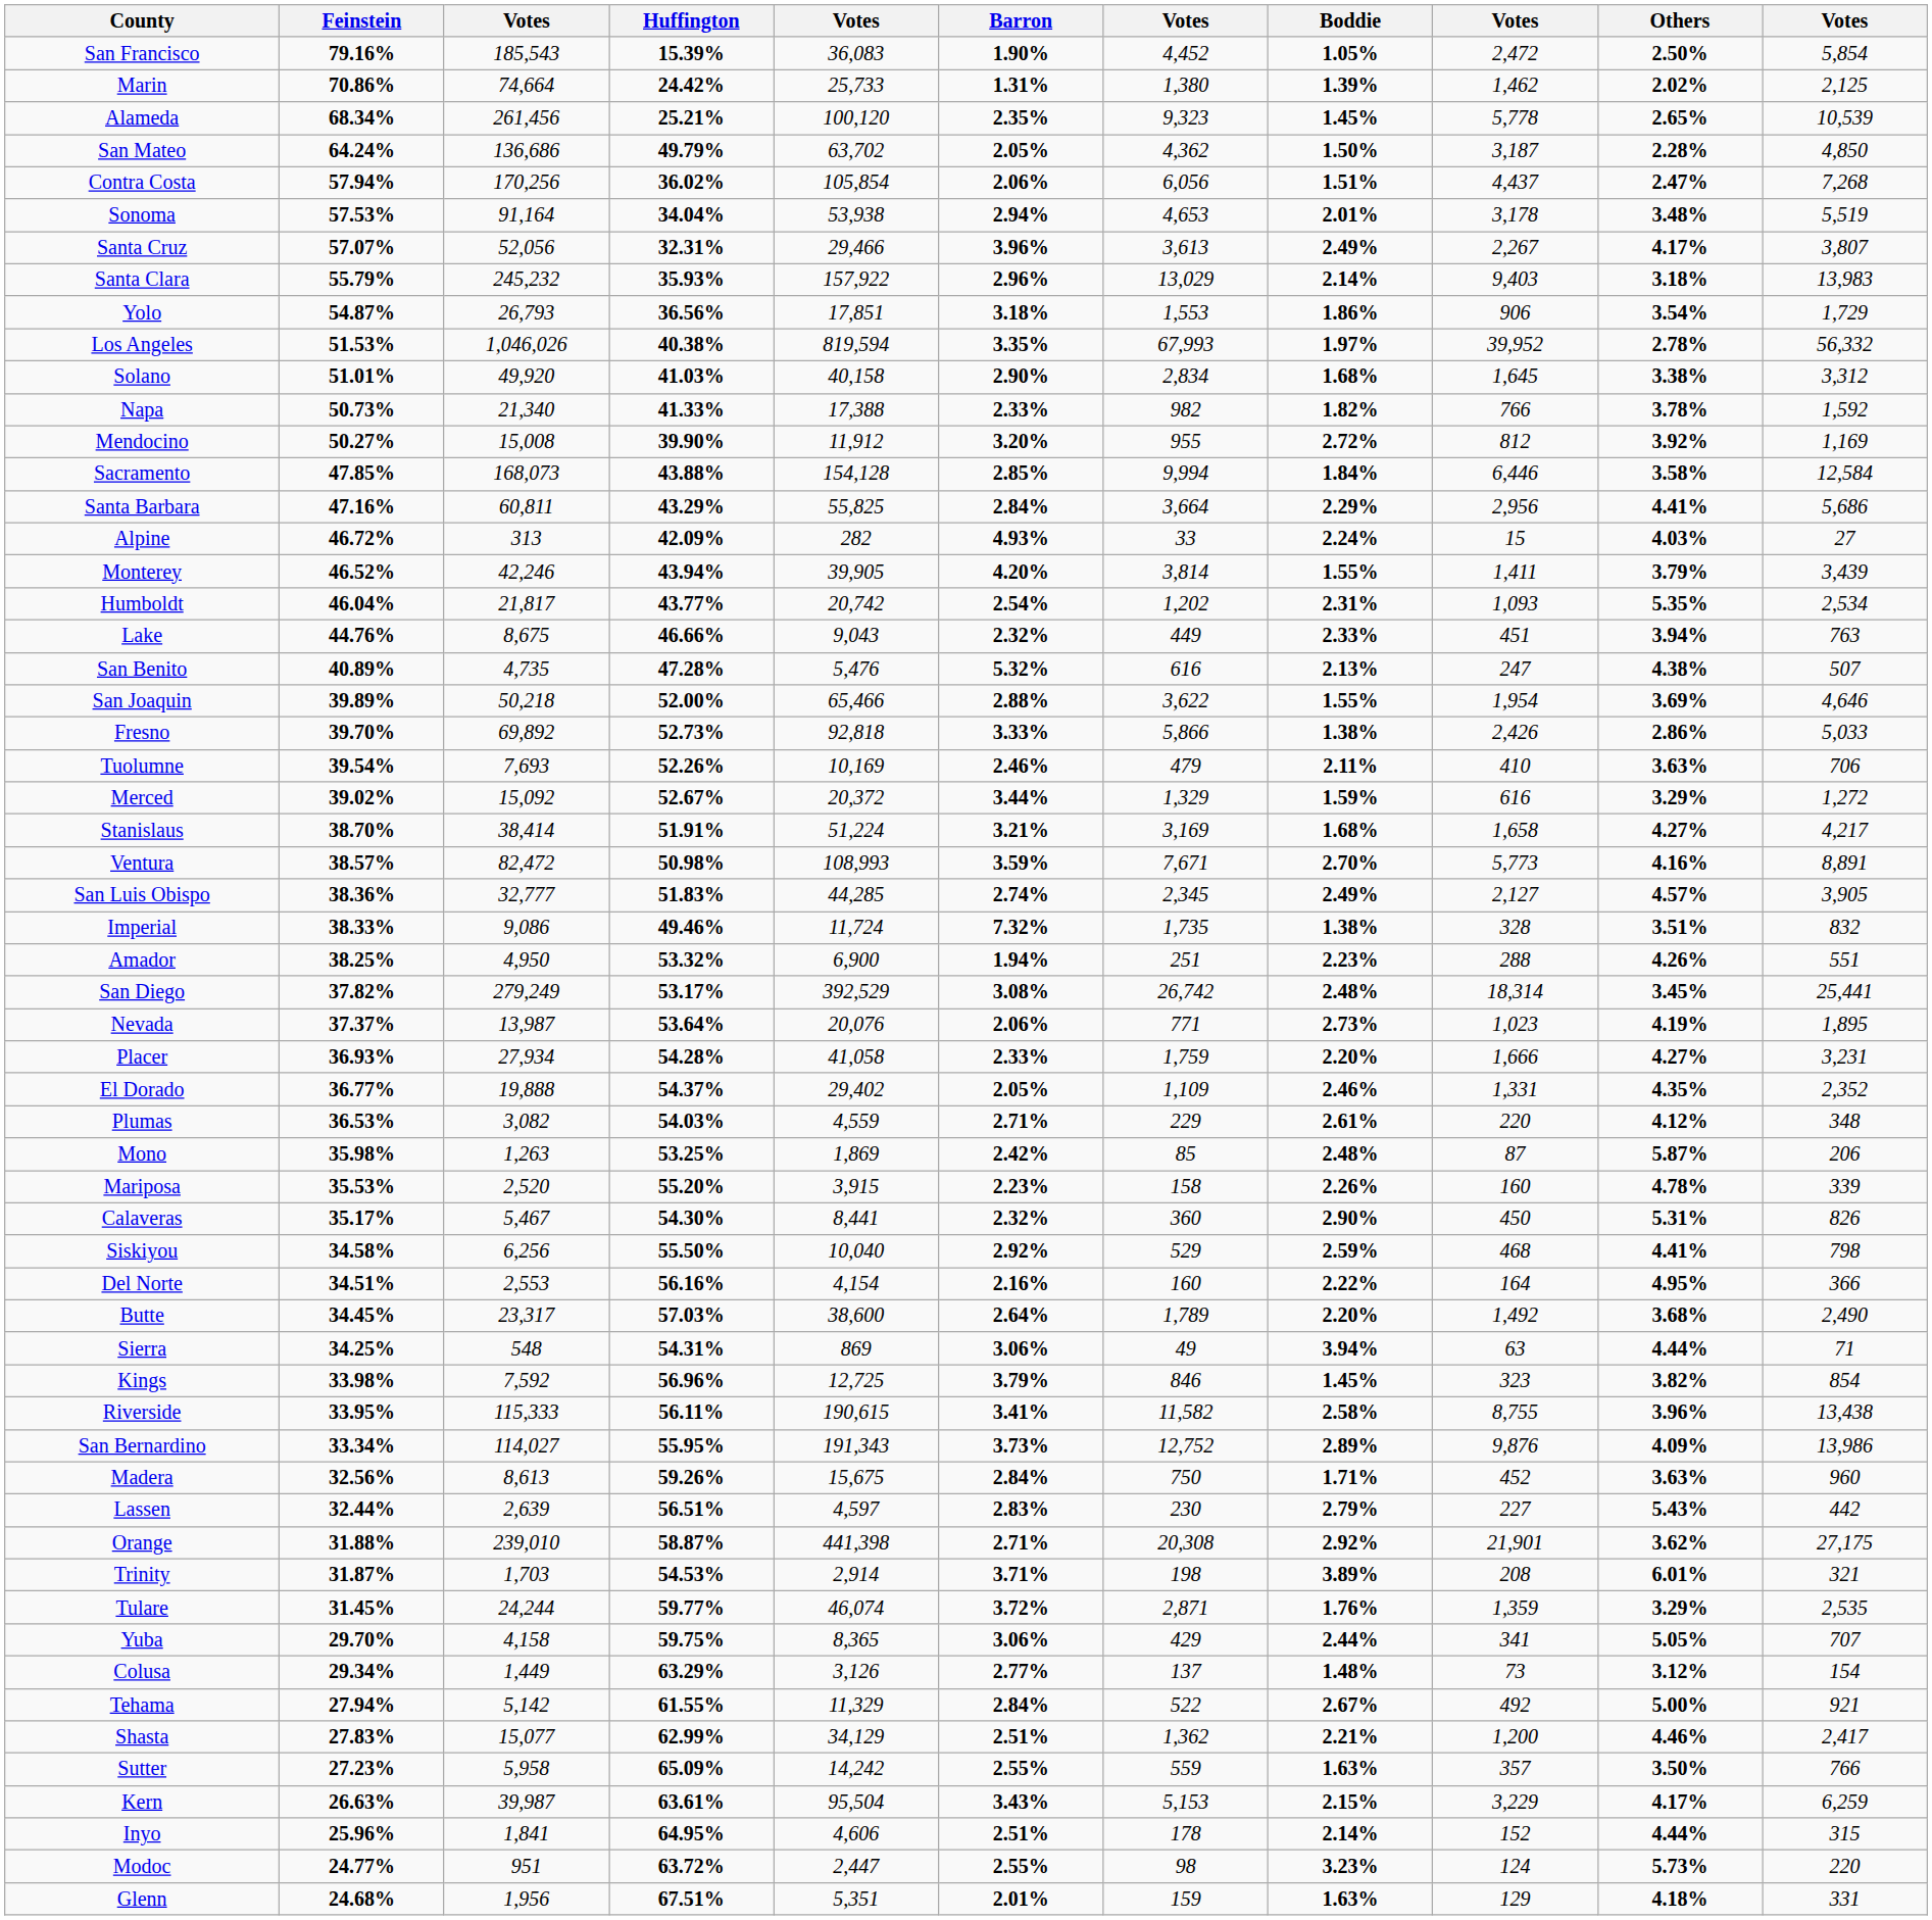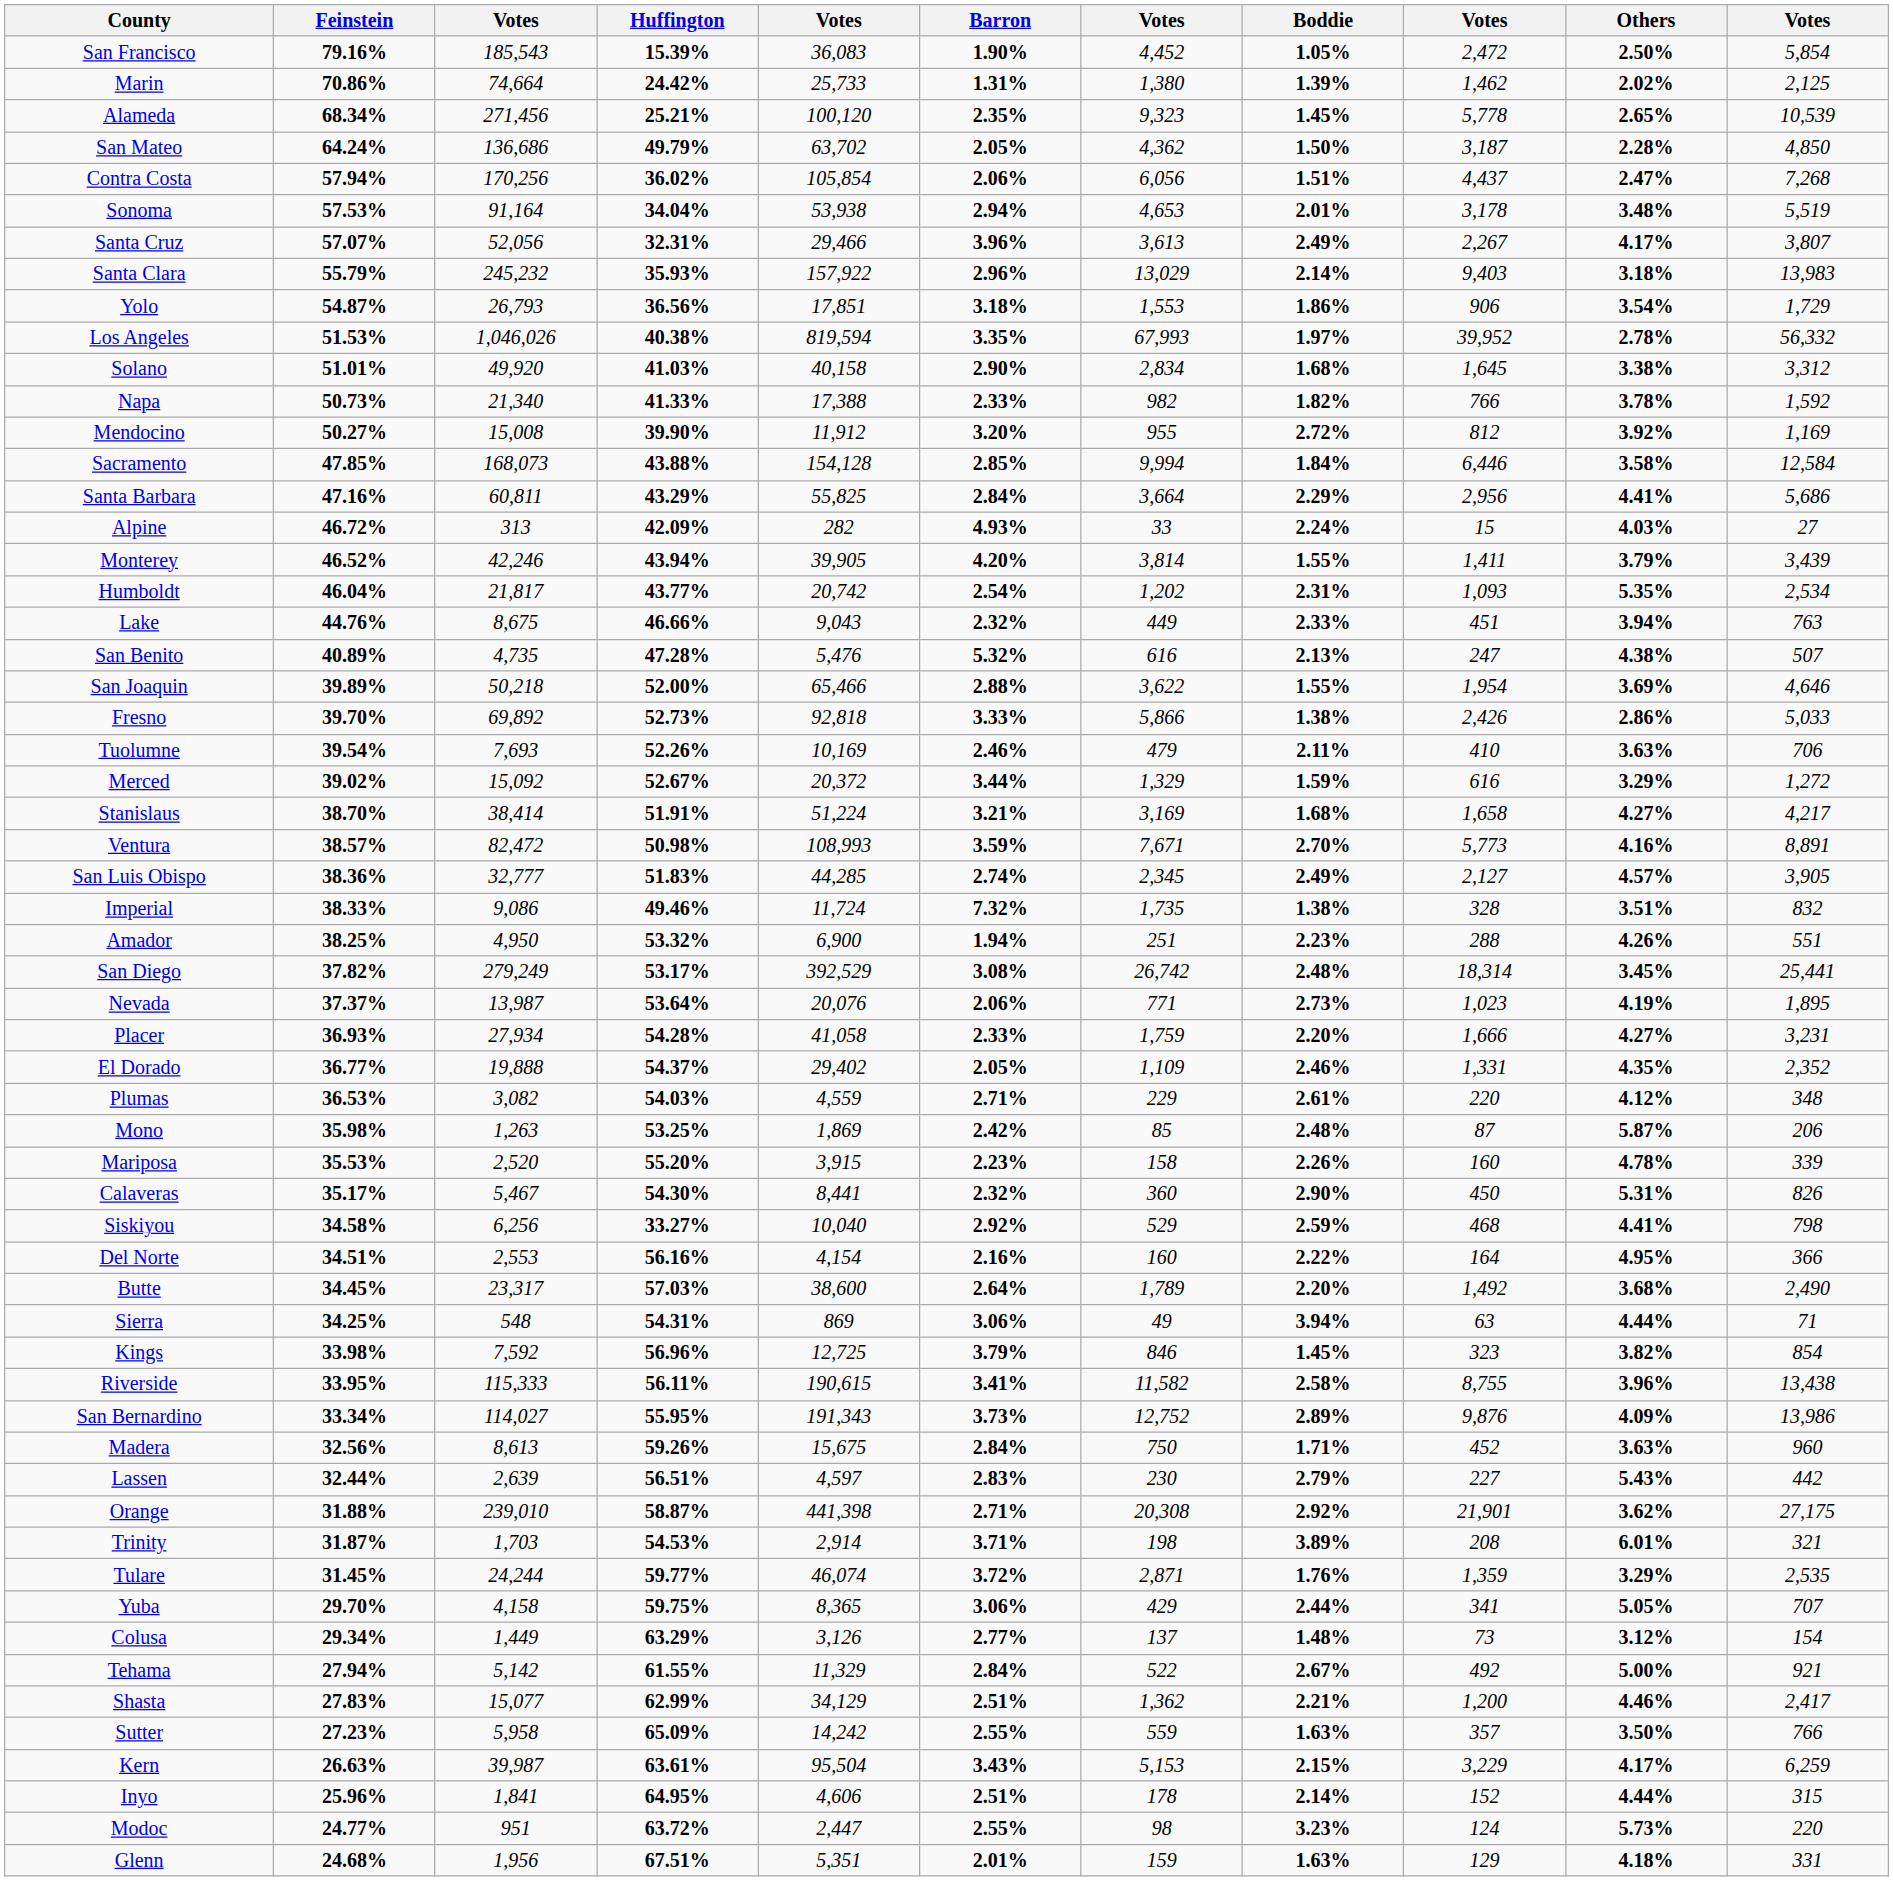Alameda | column 3: 261,456 -> 271,456
Siskiyou | Huffington: 55.50% -> 33.27%
